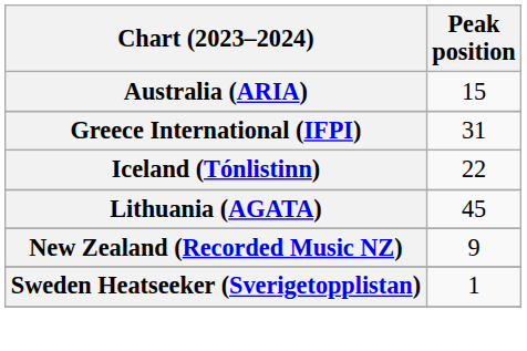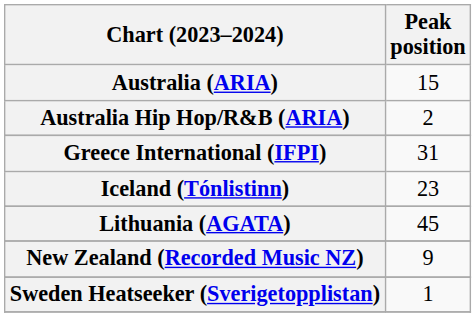+ row: Australia Hip Hop/R&B (ARIA) | 2
Iceland (Tónlistinn) | Peak position: 22 -> 23
